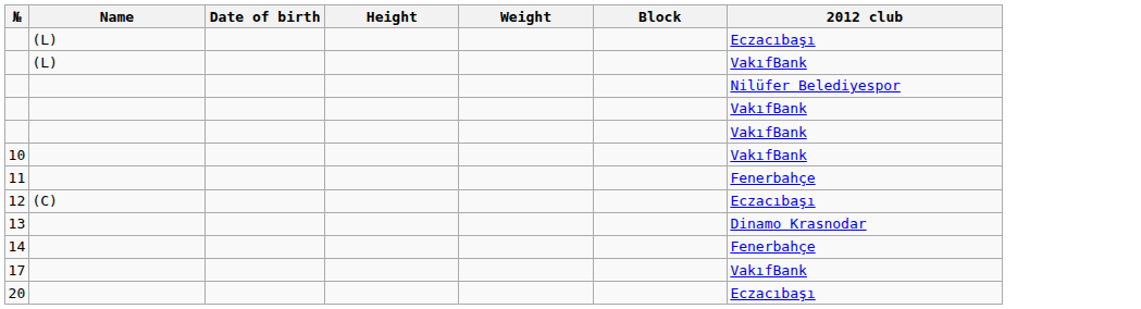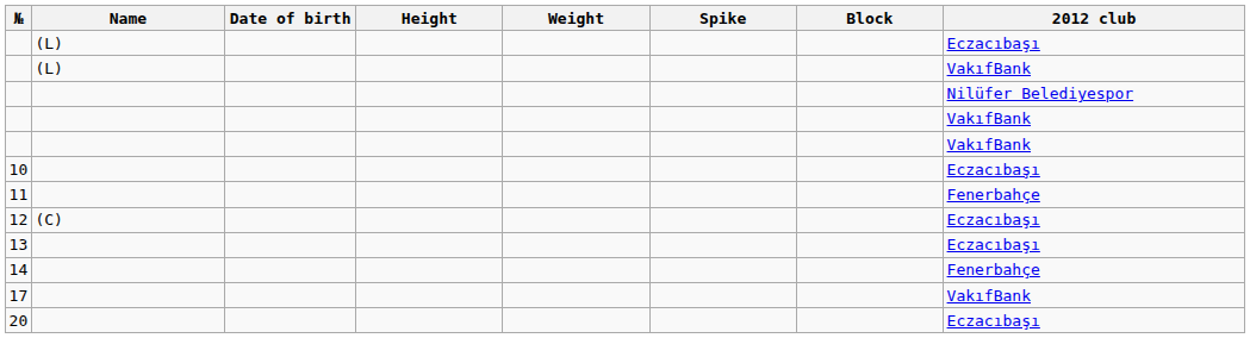+ column: Spike
10 | 2012 club: VakıfBank -> Eczacıbaşı
13 | 2012 club: Dinamo Krasnodar -> Eczacıbaşı
